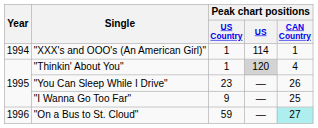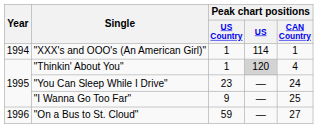"You Can Sleep While I Drive" | Peak chart positions / CAN Country: 26 -> 24
"On a Bus to St. Cloud" | Peak chart positions / CAN Country: paleturquoise background -> no background
